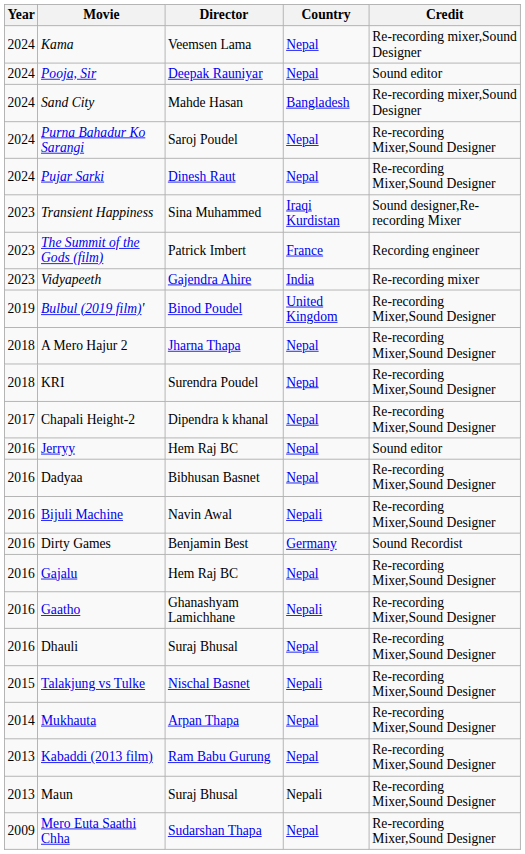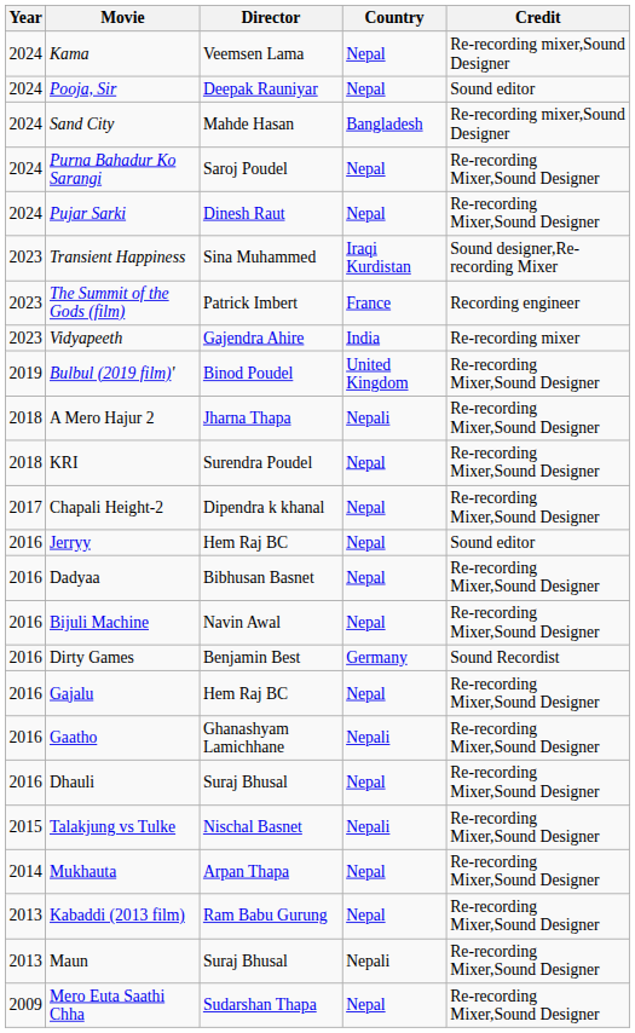A Mero Hajur 2 | Country: Nepal -> Nepali
Bijuli Machine | Country: Nepali -> Nepal
